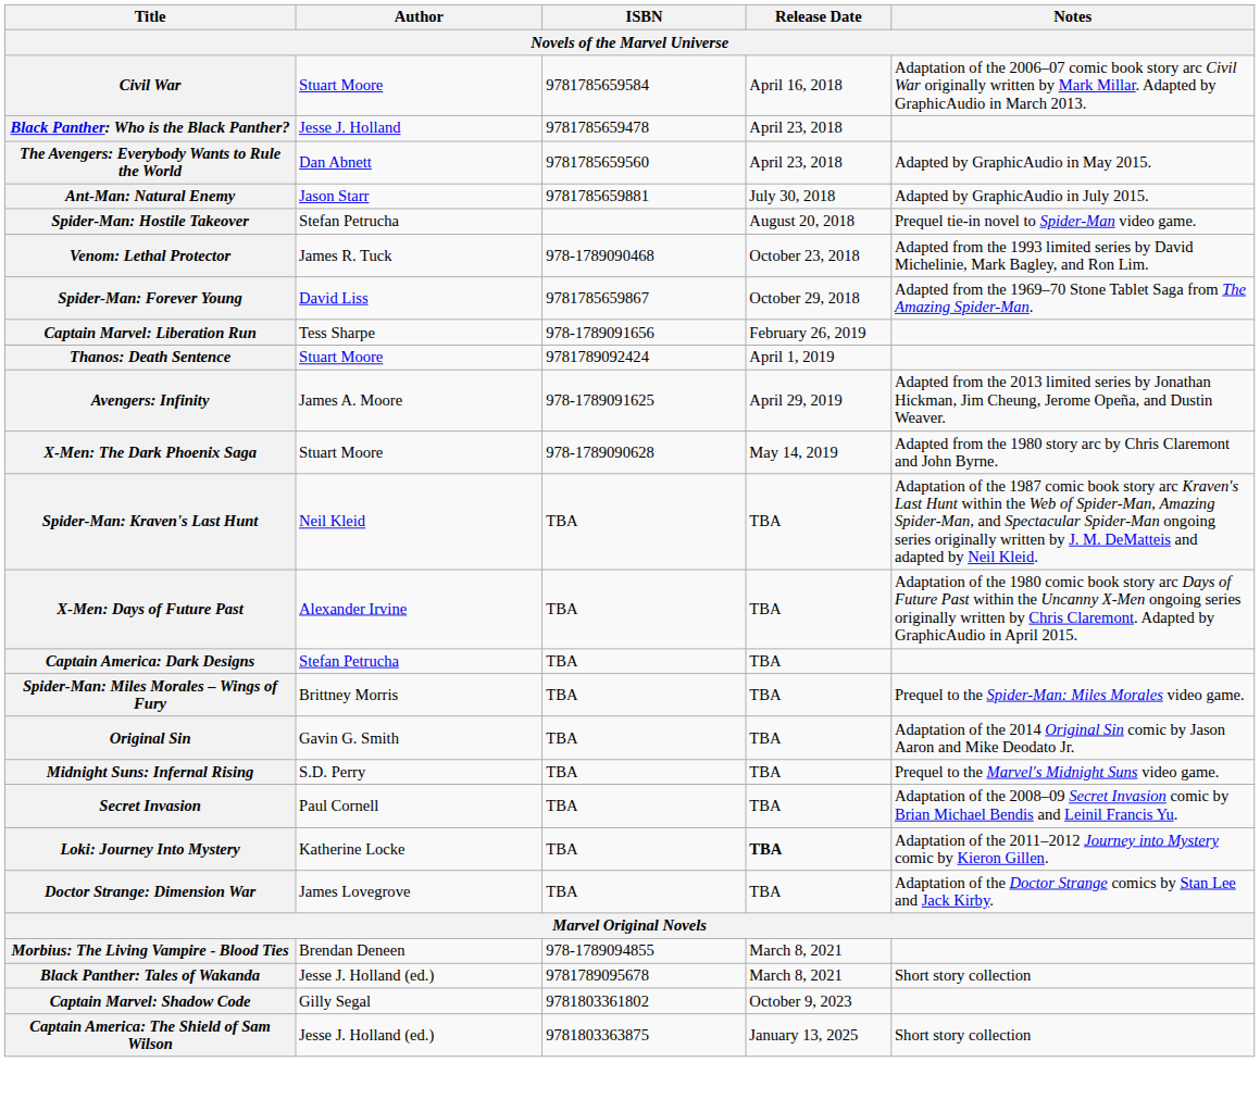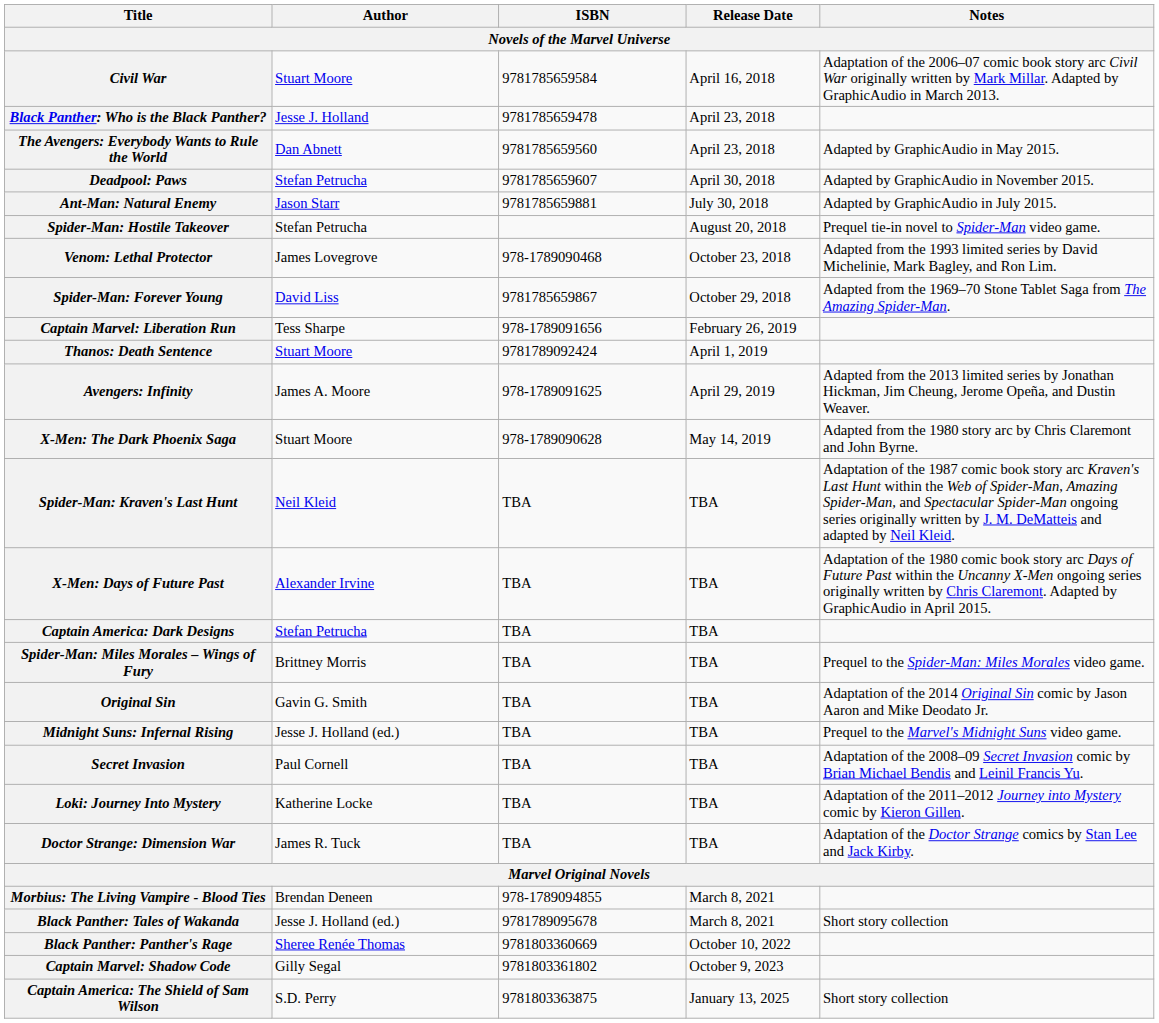+ row: Deadpool: Paws | Stefan Petrucha | 9781785659607 | April 30, 2018 | Adapted by GraphicAudio in November 2015.
Venom: Lethal Protector | Author: James R. Tuck -> James Lovegrove
Midnight Suns: Infernal Rising | Author: S.D. Perry -> Jesse J. Holland (ed.)
Loki: Journey Into Mystery | Release Date: bold -> normal
Doctor Strange: Dimension War | Author: James Lovegrove -> James R. Tuck
+ row: Black Panther: Panther's Rage | Sheree Renée Thomas | 9781803360669 | October 10, 2022
Captain America: The Shield of Sam Wilson | Author: Jesse J. Holland (ed.) -> S.D. Perry
